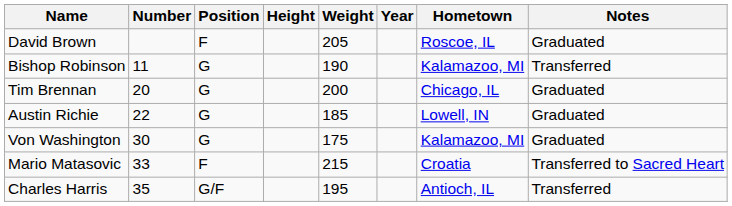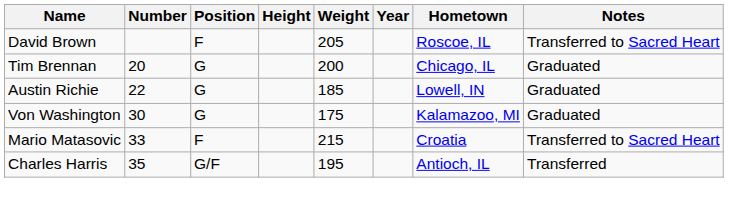David Brown | Notes: Graduated -> Transferred to Sacred Heart
- row: Bishop Robinson | 11 | G | 190 | Kalamazoo, MI | Transferred
